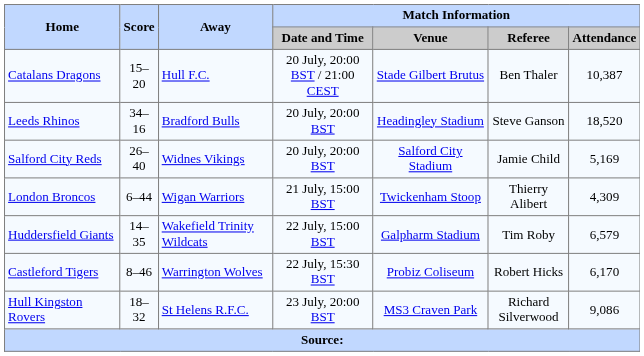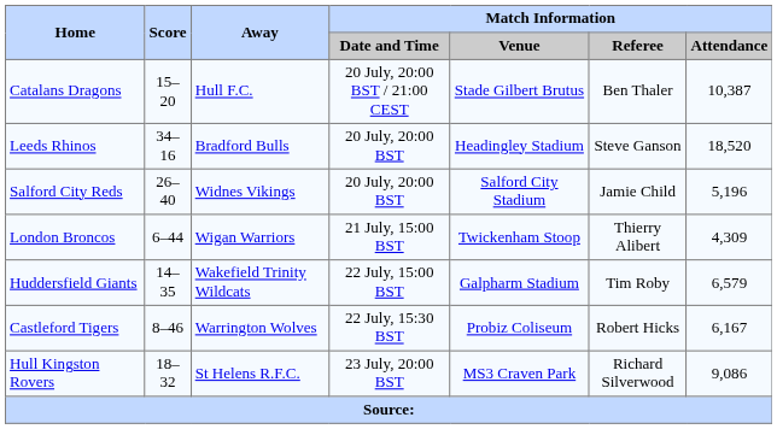Salford City Reds | Match Information / Attendance: 5,169 -> 5,196
Castleford Tigers | Match Information / Attendance: 6,170 -> 6,167
